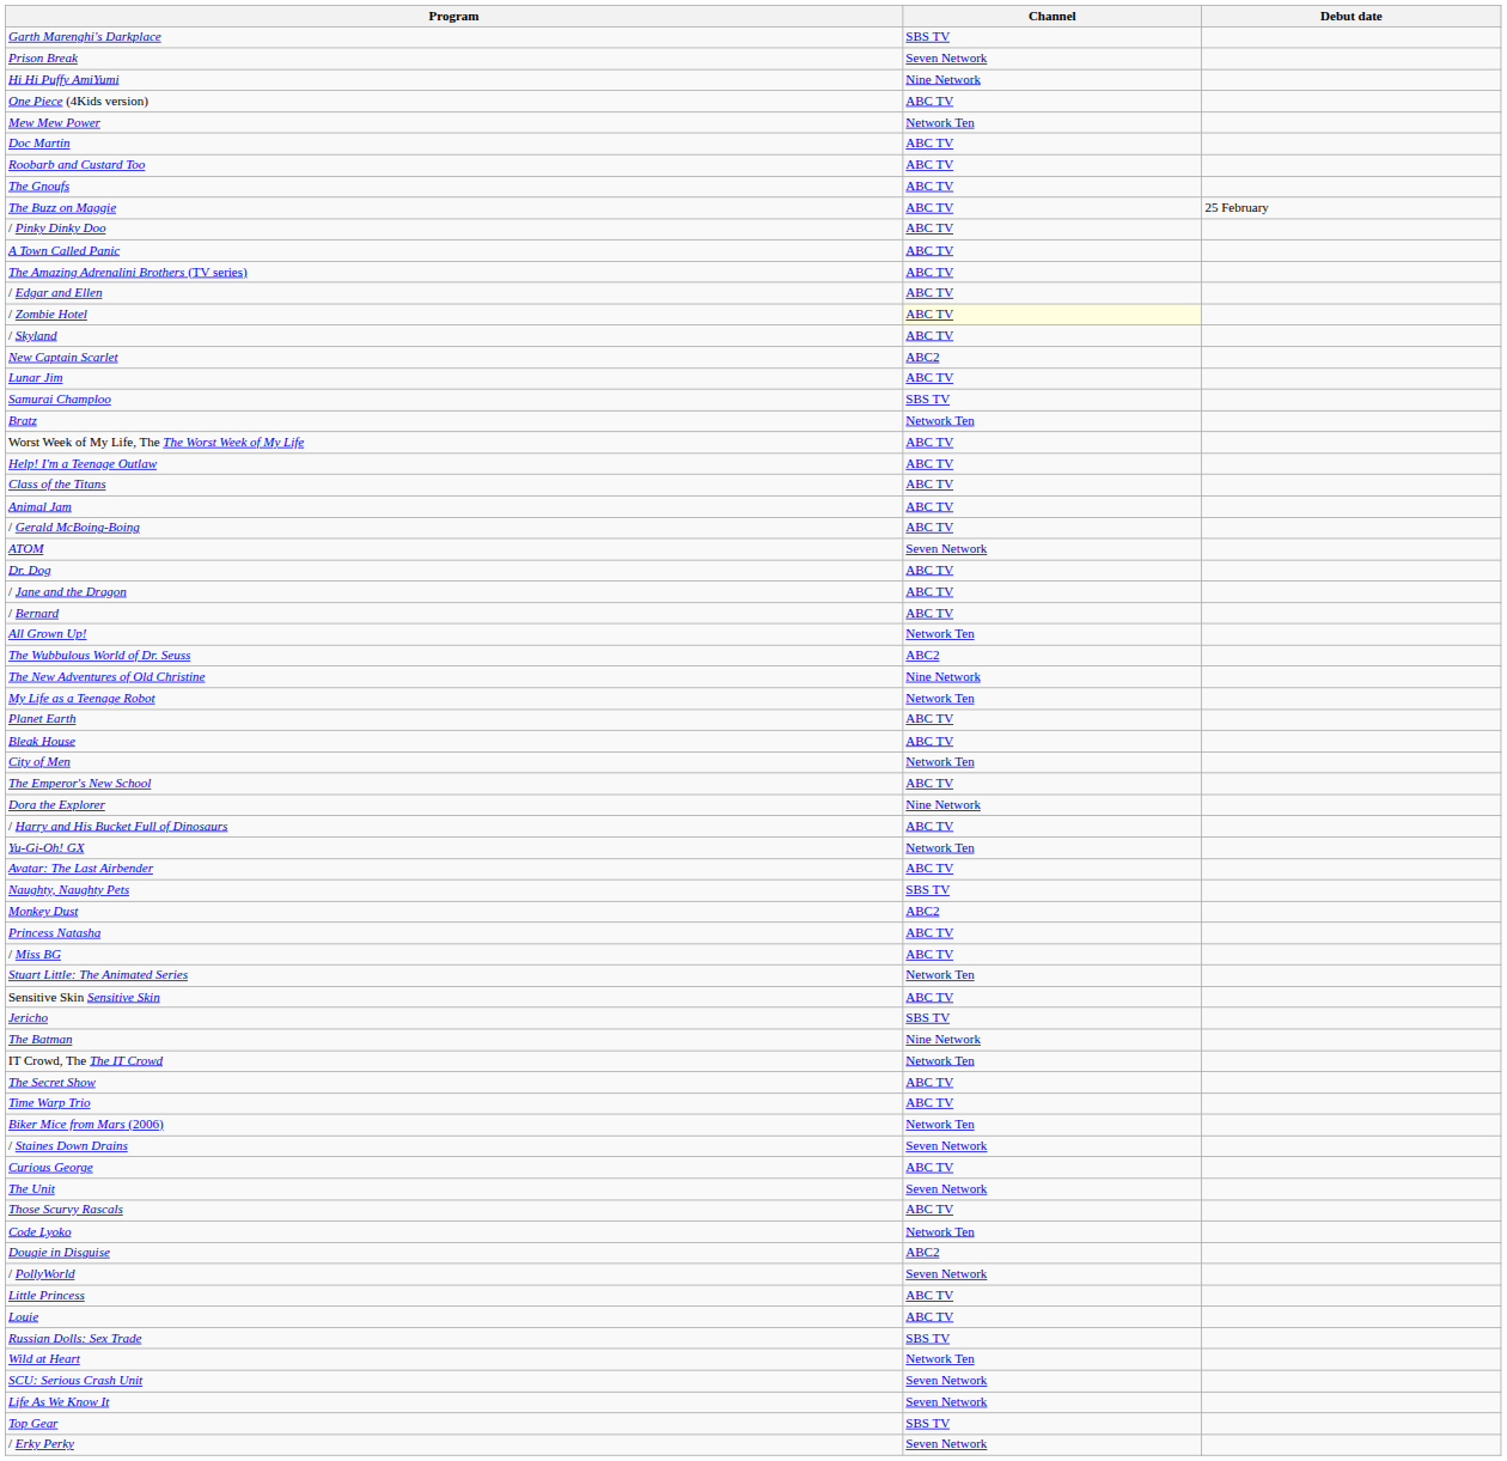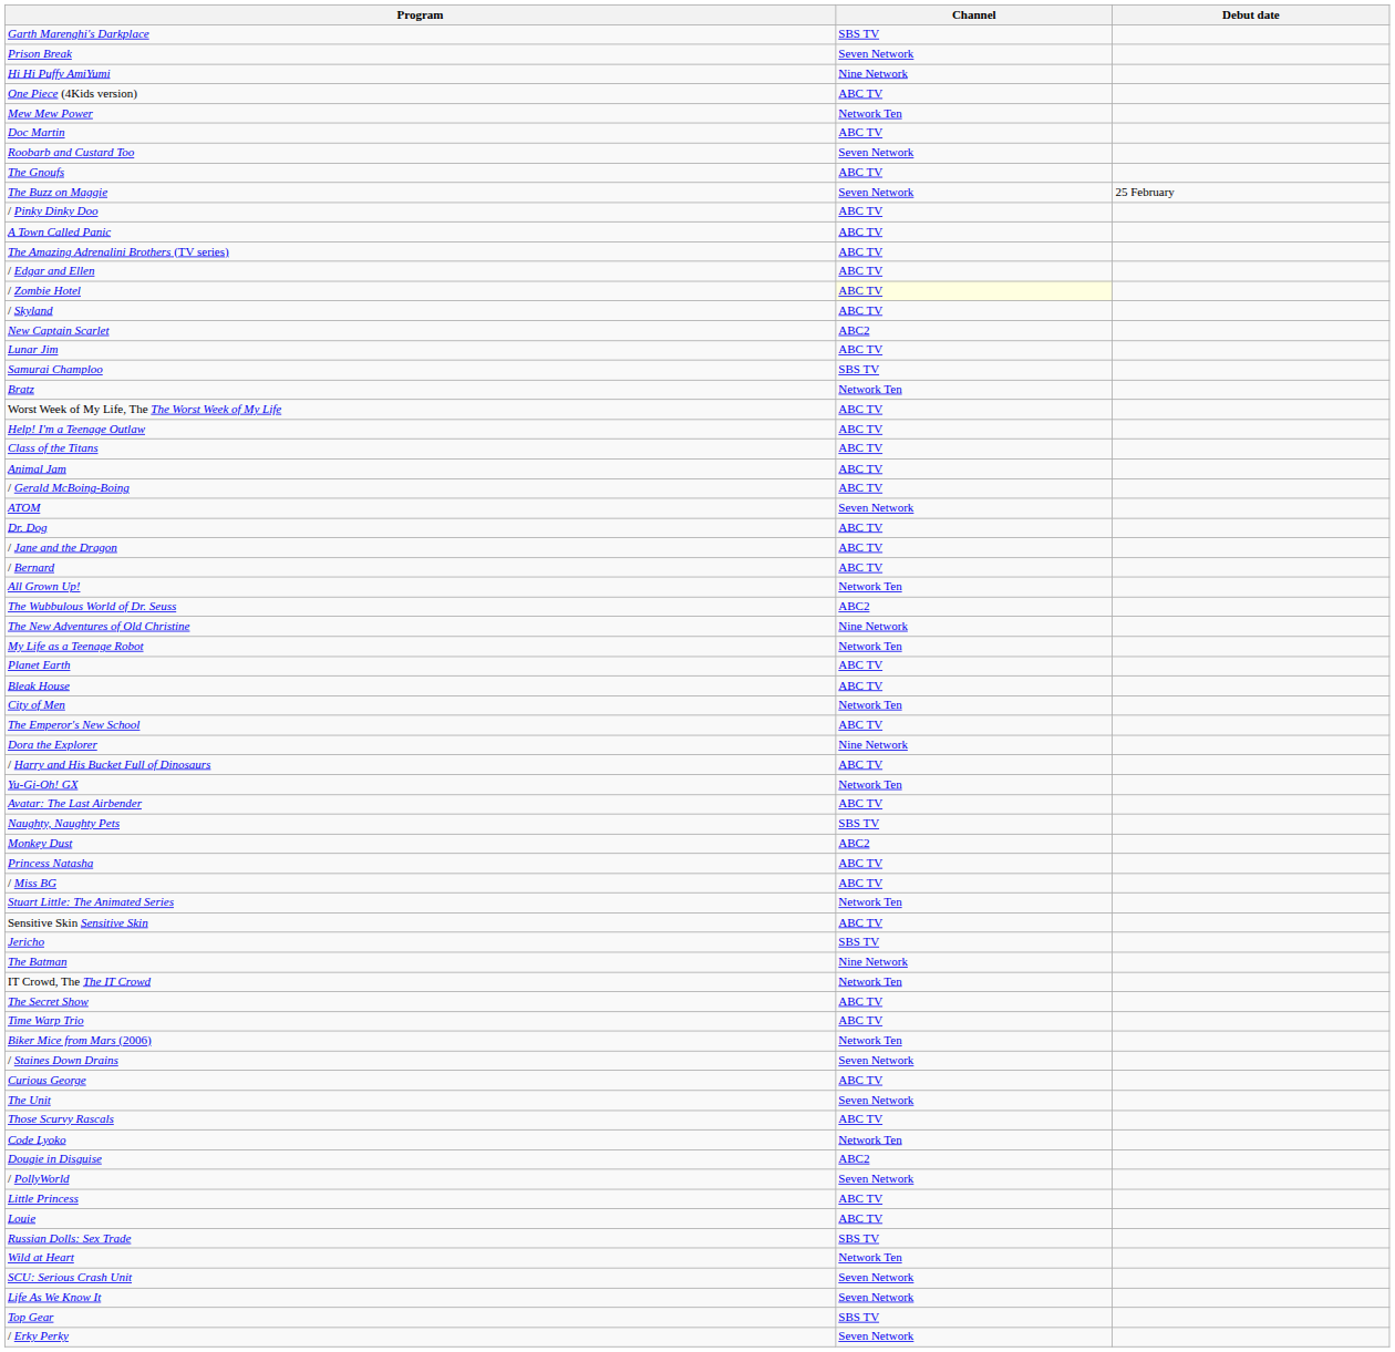Roobarb and Custard Too | Channel: ABC TV -> Seven Network
The Buzz on Maggie | Channel: ABC TV -> Seven Network
